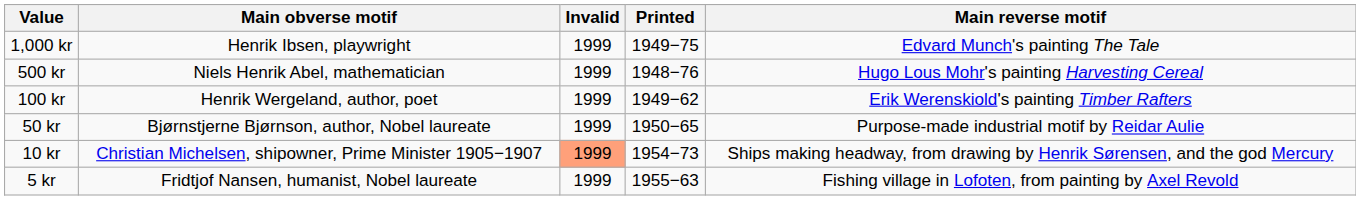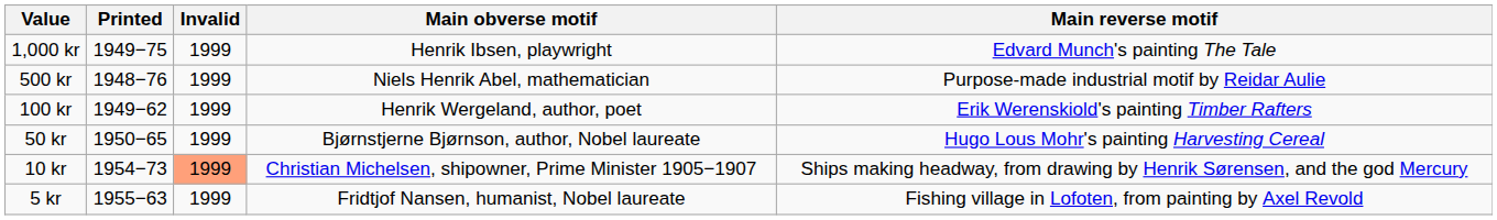columns swapped: Printed <-> Main obverse motif
500 kr | Main reverse motif: Hugo Lous Mohr's painting Harvesting Cereal -> Purpose-made industrial motif by Reidar Aulie
50 kr | Main reverse motif: Purpose-made industrial motif by Reidar Aulie -> Hugo Lous Mohr's painting Harvesting Cereal
